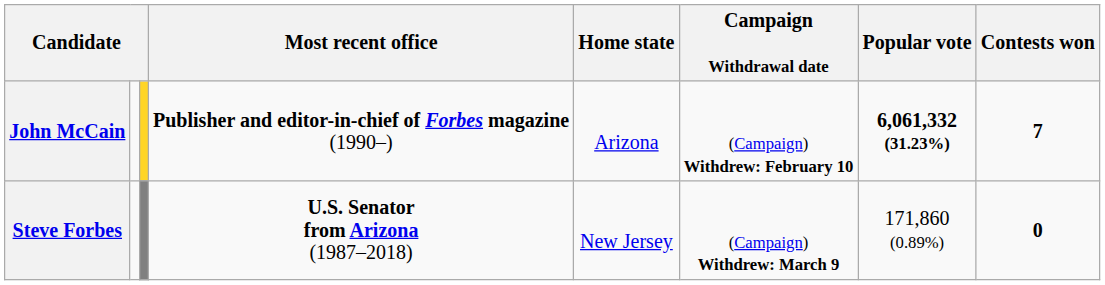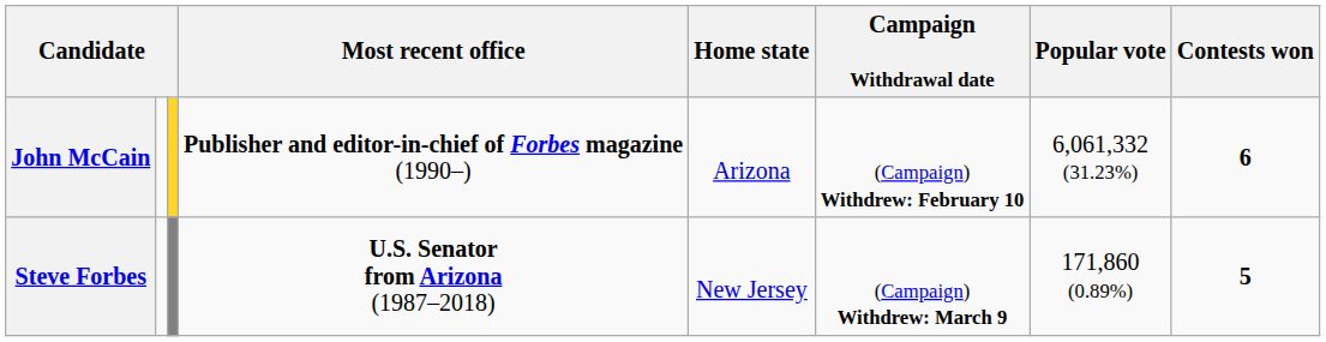John McCain | Popular vote: bold -> normal
John McCain | Contests won: 7 -> 6
Steve Forbes | Contests won: 0 -> 5
